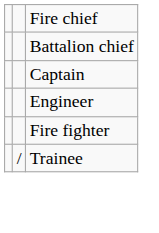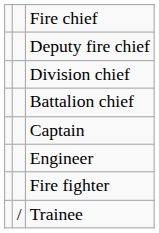+ row: Deputy fire chief
+ row: Division chief
